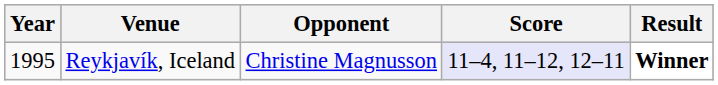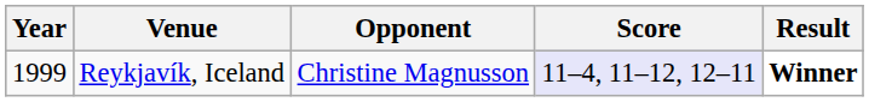Reykjavík, Iceland | Year: 1995 -> 1999
